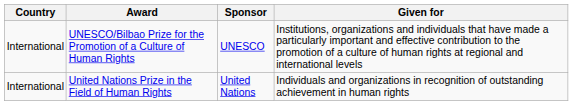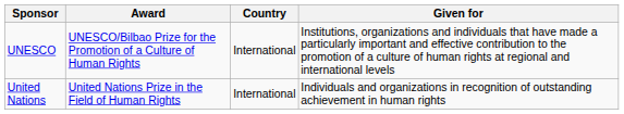columns swapped: Country <-> Sponsor
